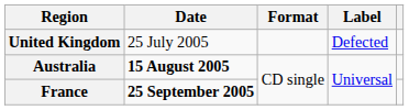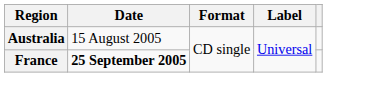- row: United Kingdom | 25 July 2005 | Defected
Australia | Date: bold -> normal
